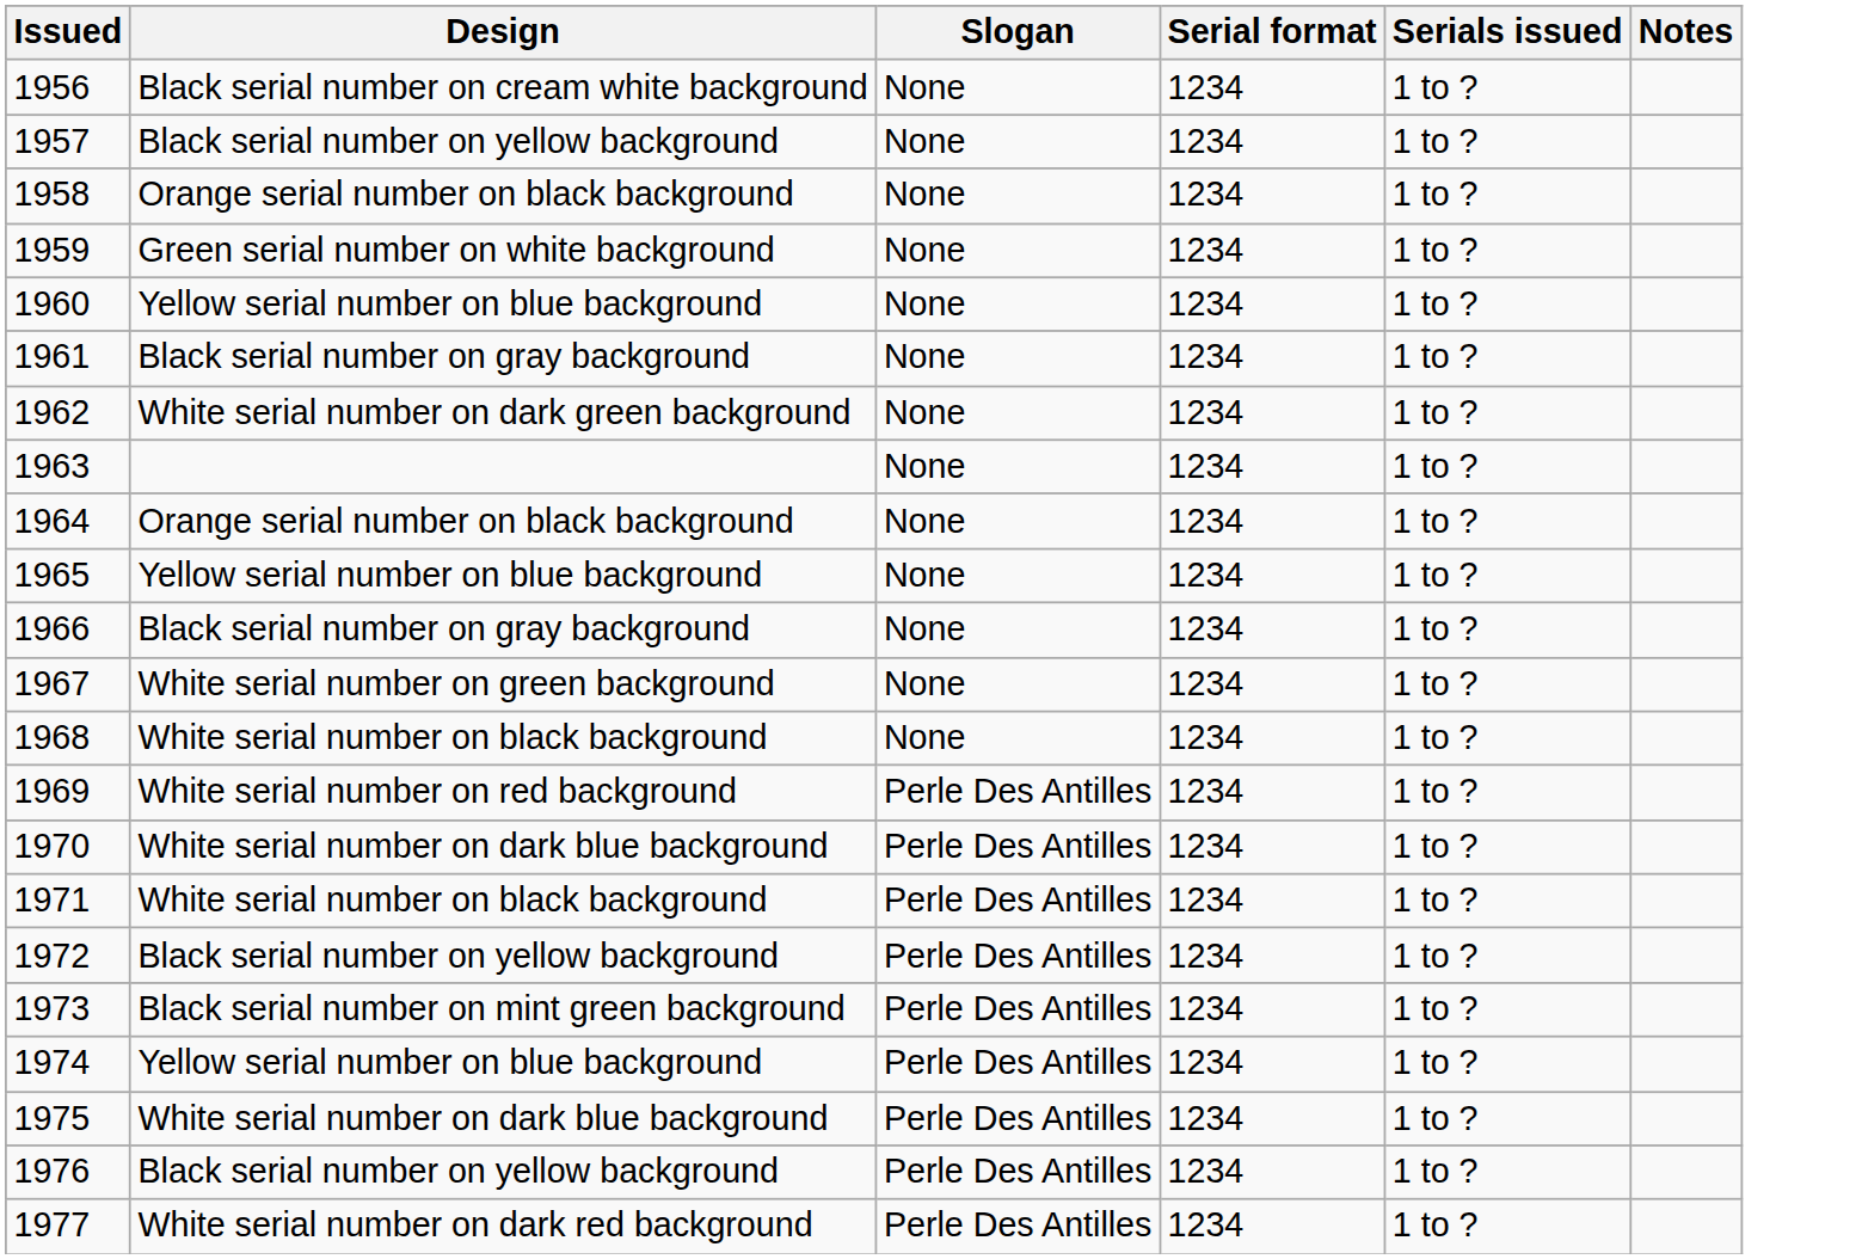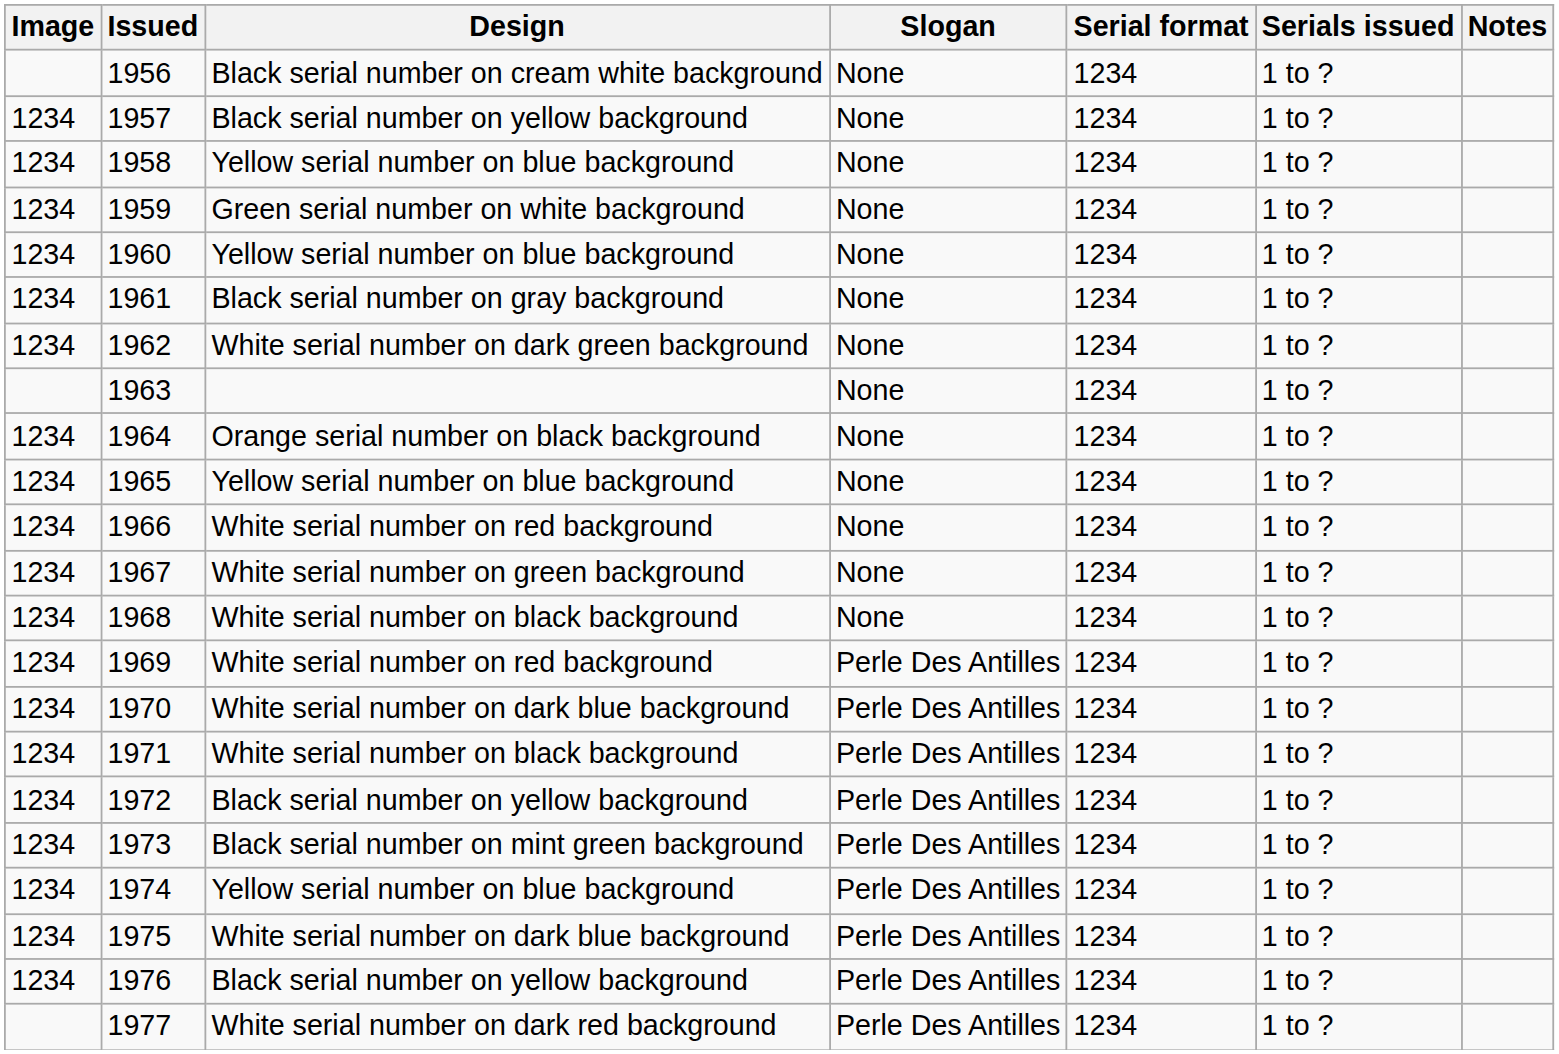+ column: Image | 1234 | 1234 | 1234 | 1234 | 1234 | 1234 | 1234 | 1234 | 1234 | 1234 | 1234 | 1234 | 1234 | 1234 | 1234 | 1234 | 1234 | 1234 | 1234
1958 | Design: Orange serial number on black background -> Yellow serial number on blue background
1966 | Design: Black serial number on gray background -> White serial number on red background
